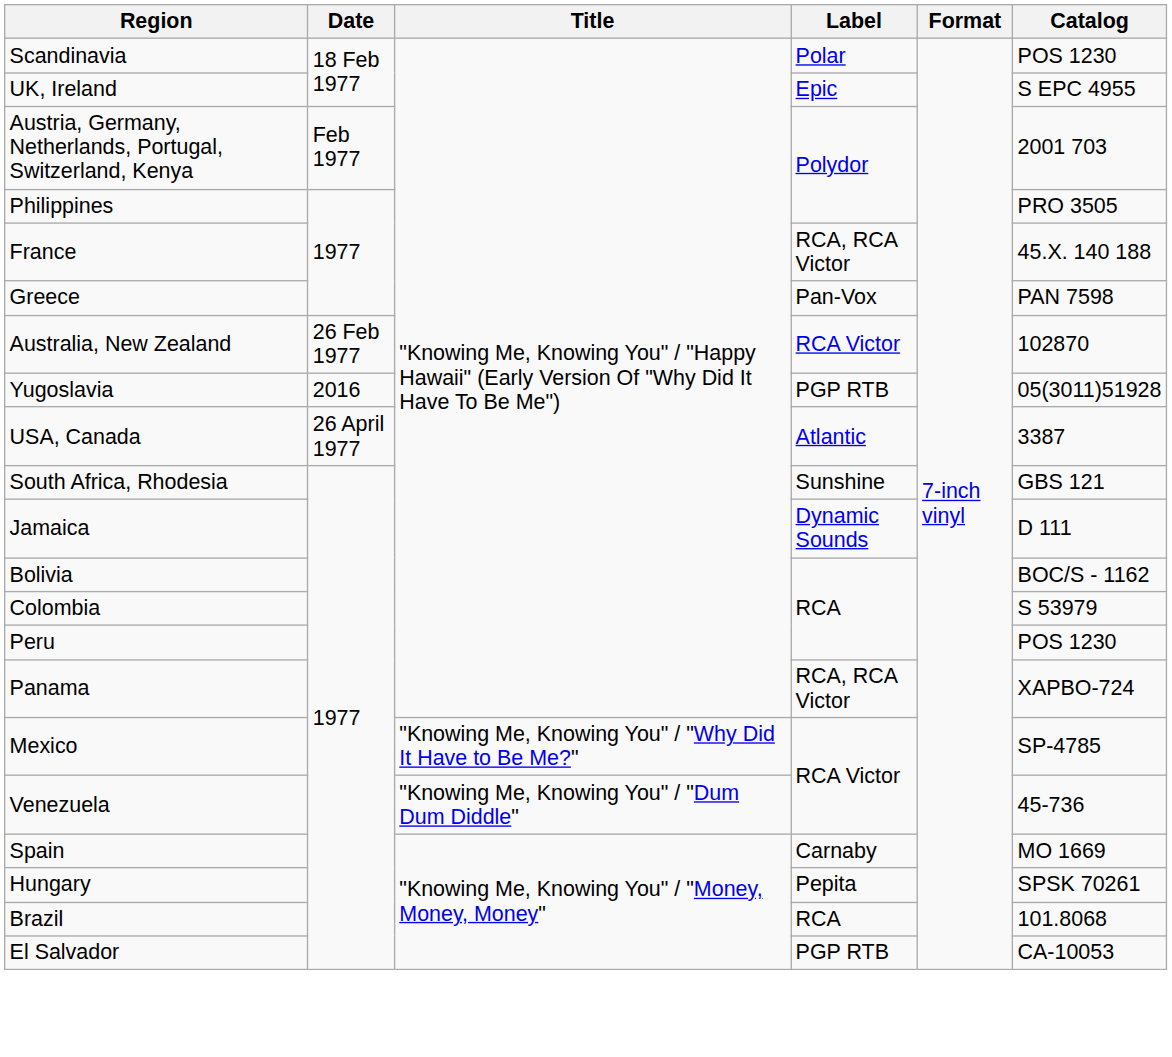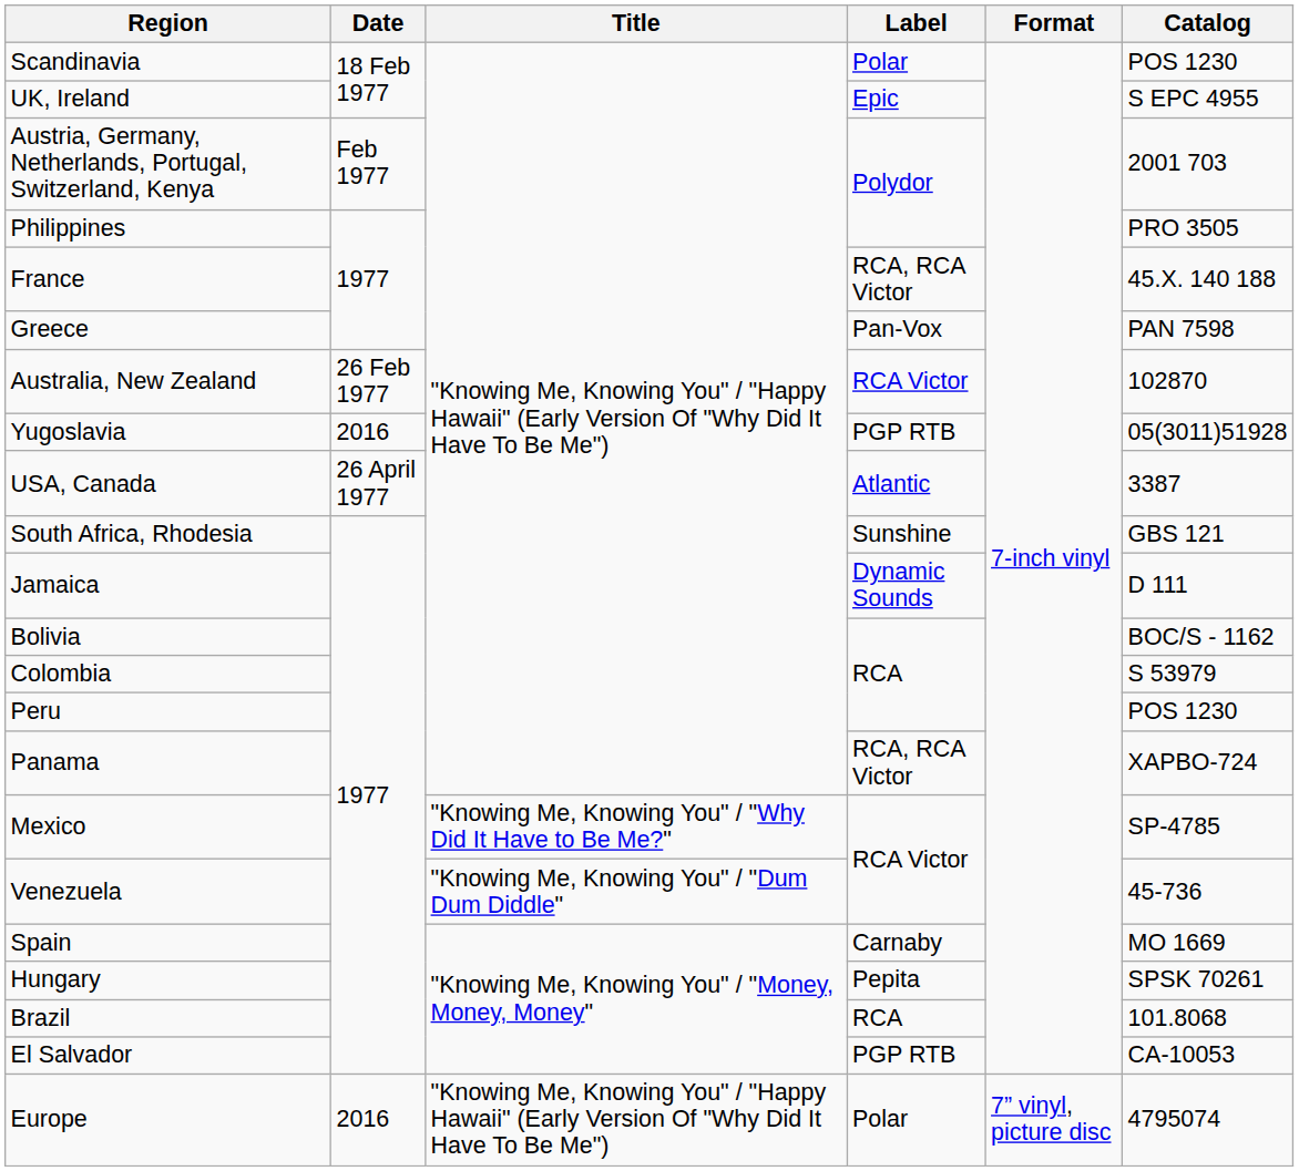+ row: Europe | 2016 | "Knowing Me, Knowing You" / "Happy Hawaii" (Early Version Of "Why Did It Have To Be Me") | Polar | 7” vinyl, picture disc | 4795074
